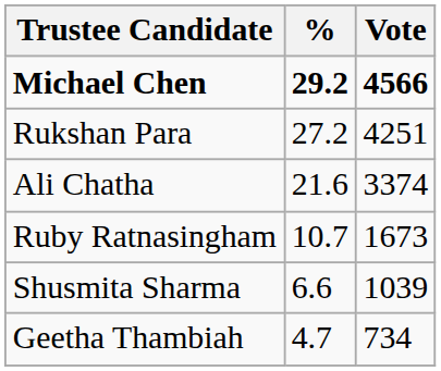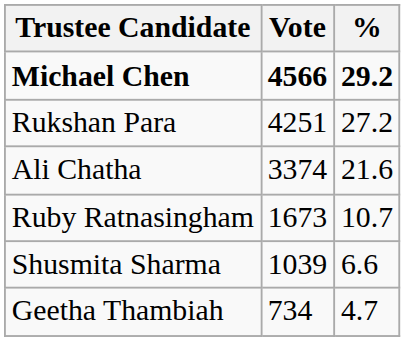columns swapped: Vote <-> %
